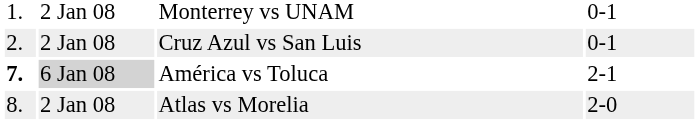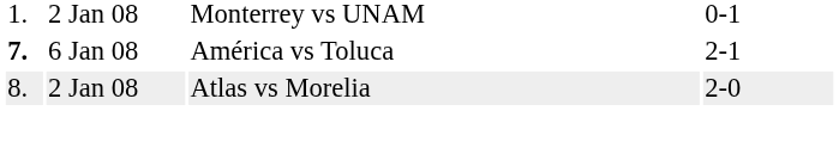- row: 2. | 2 Jan 08 | Cruz Azul vs San Luis | 0-1
América vs Toluca | column 2: lightgrey background -> no background
